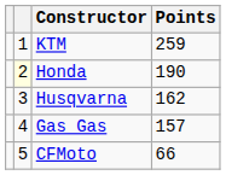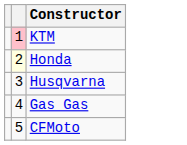- column: Points | 259 | 190 | 162 | 157 | 66
KTM | column 2: no background -> pink background
